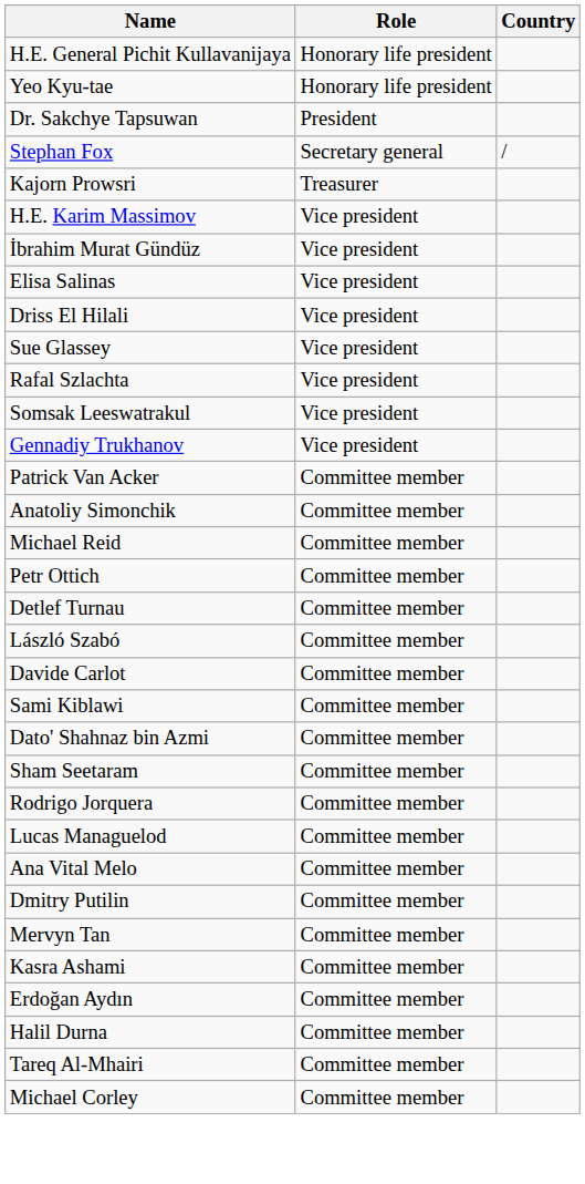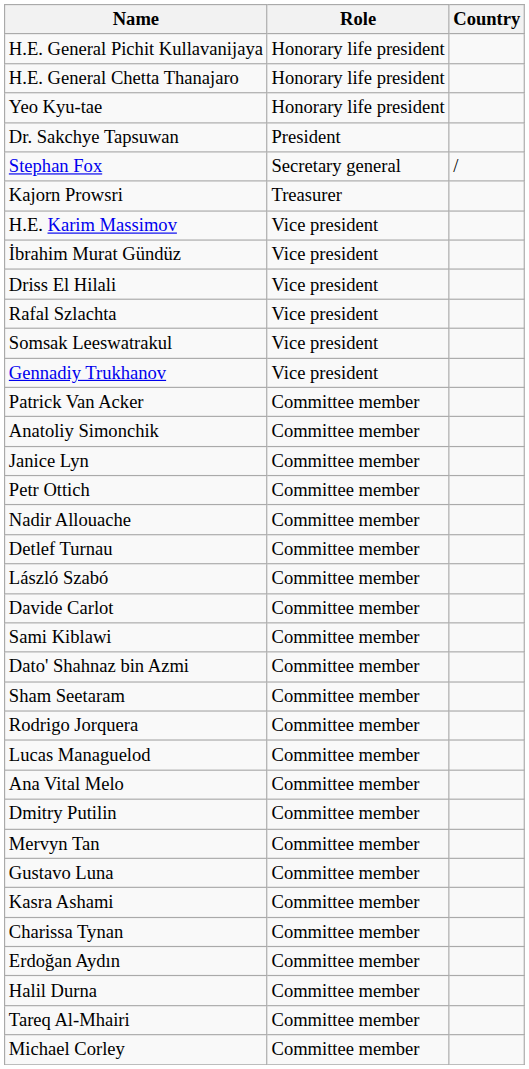+ row: H.E. General Chetta Thanajaro | Honorary life president
- row: Elisa Salinas | Vice president
- row: Sue Glassey | Vice president
+ row: Janice Lyn | Committee member
- row: Michael Reid | Committee member
+ row: Nadir Allouache | Committee member
+ row: Gustavo Luna | Committee member
+ row: Charissa Tynan | Committee member
